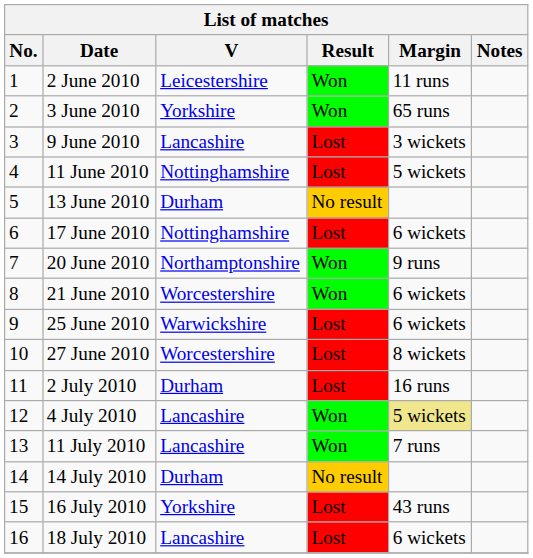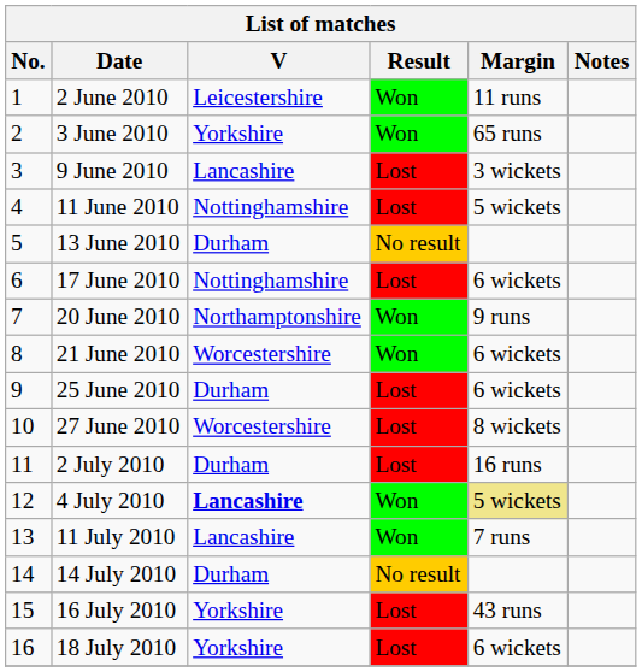25 June 2010 | V: Warwickshire -> Durham
4 July 2010 | V: normal -> bold
18 July 2010 | V: Lancashire -> Yorkshire
